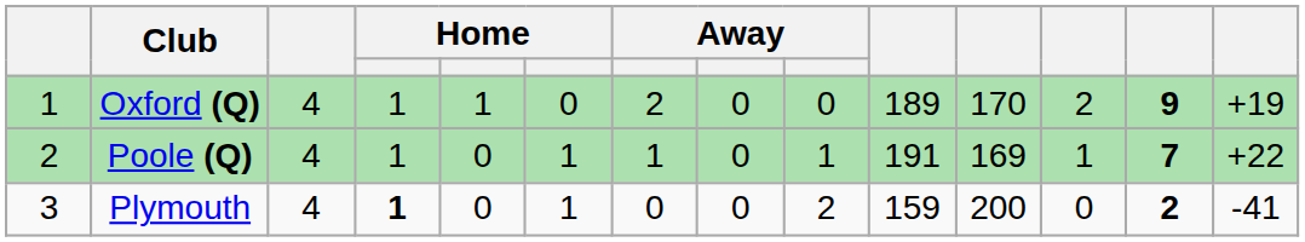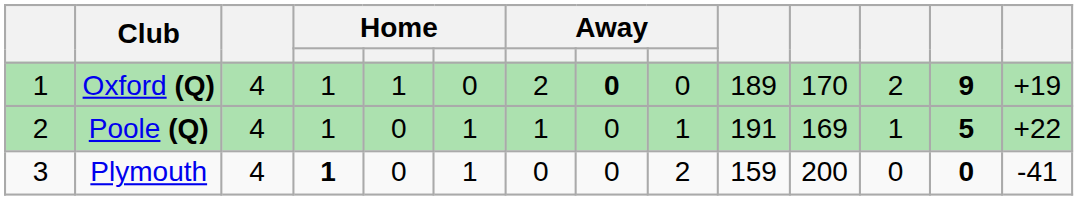Oxford (Q) | column 8: normal -> bold
Poole (Q) | column 13: 7 -> 5
Plymouth | column 13: 2 -> 0
